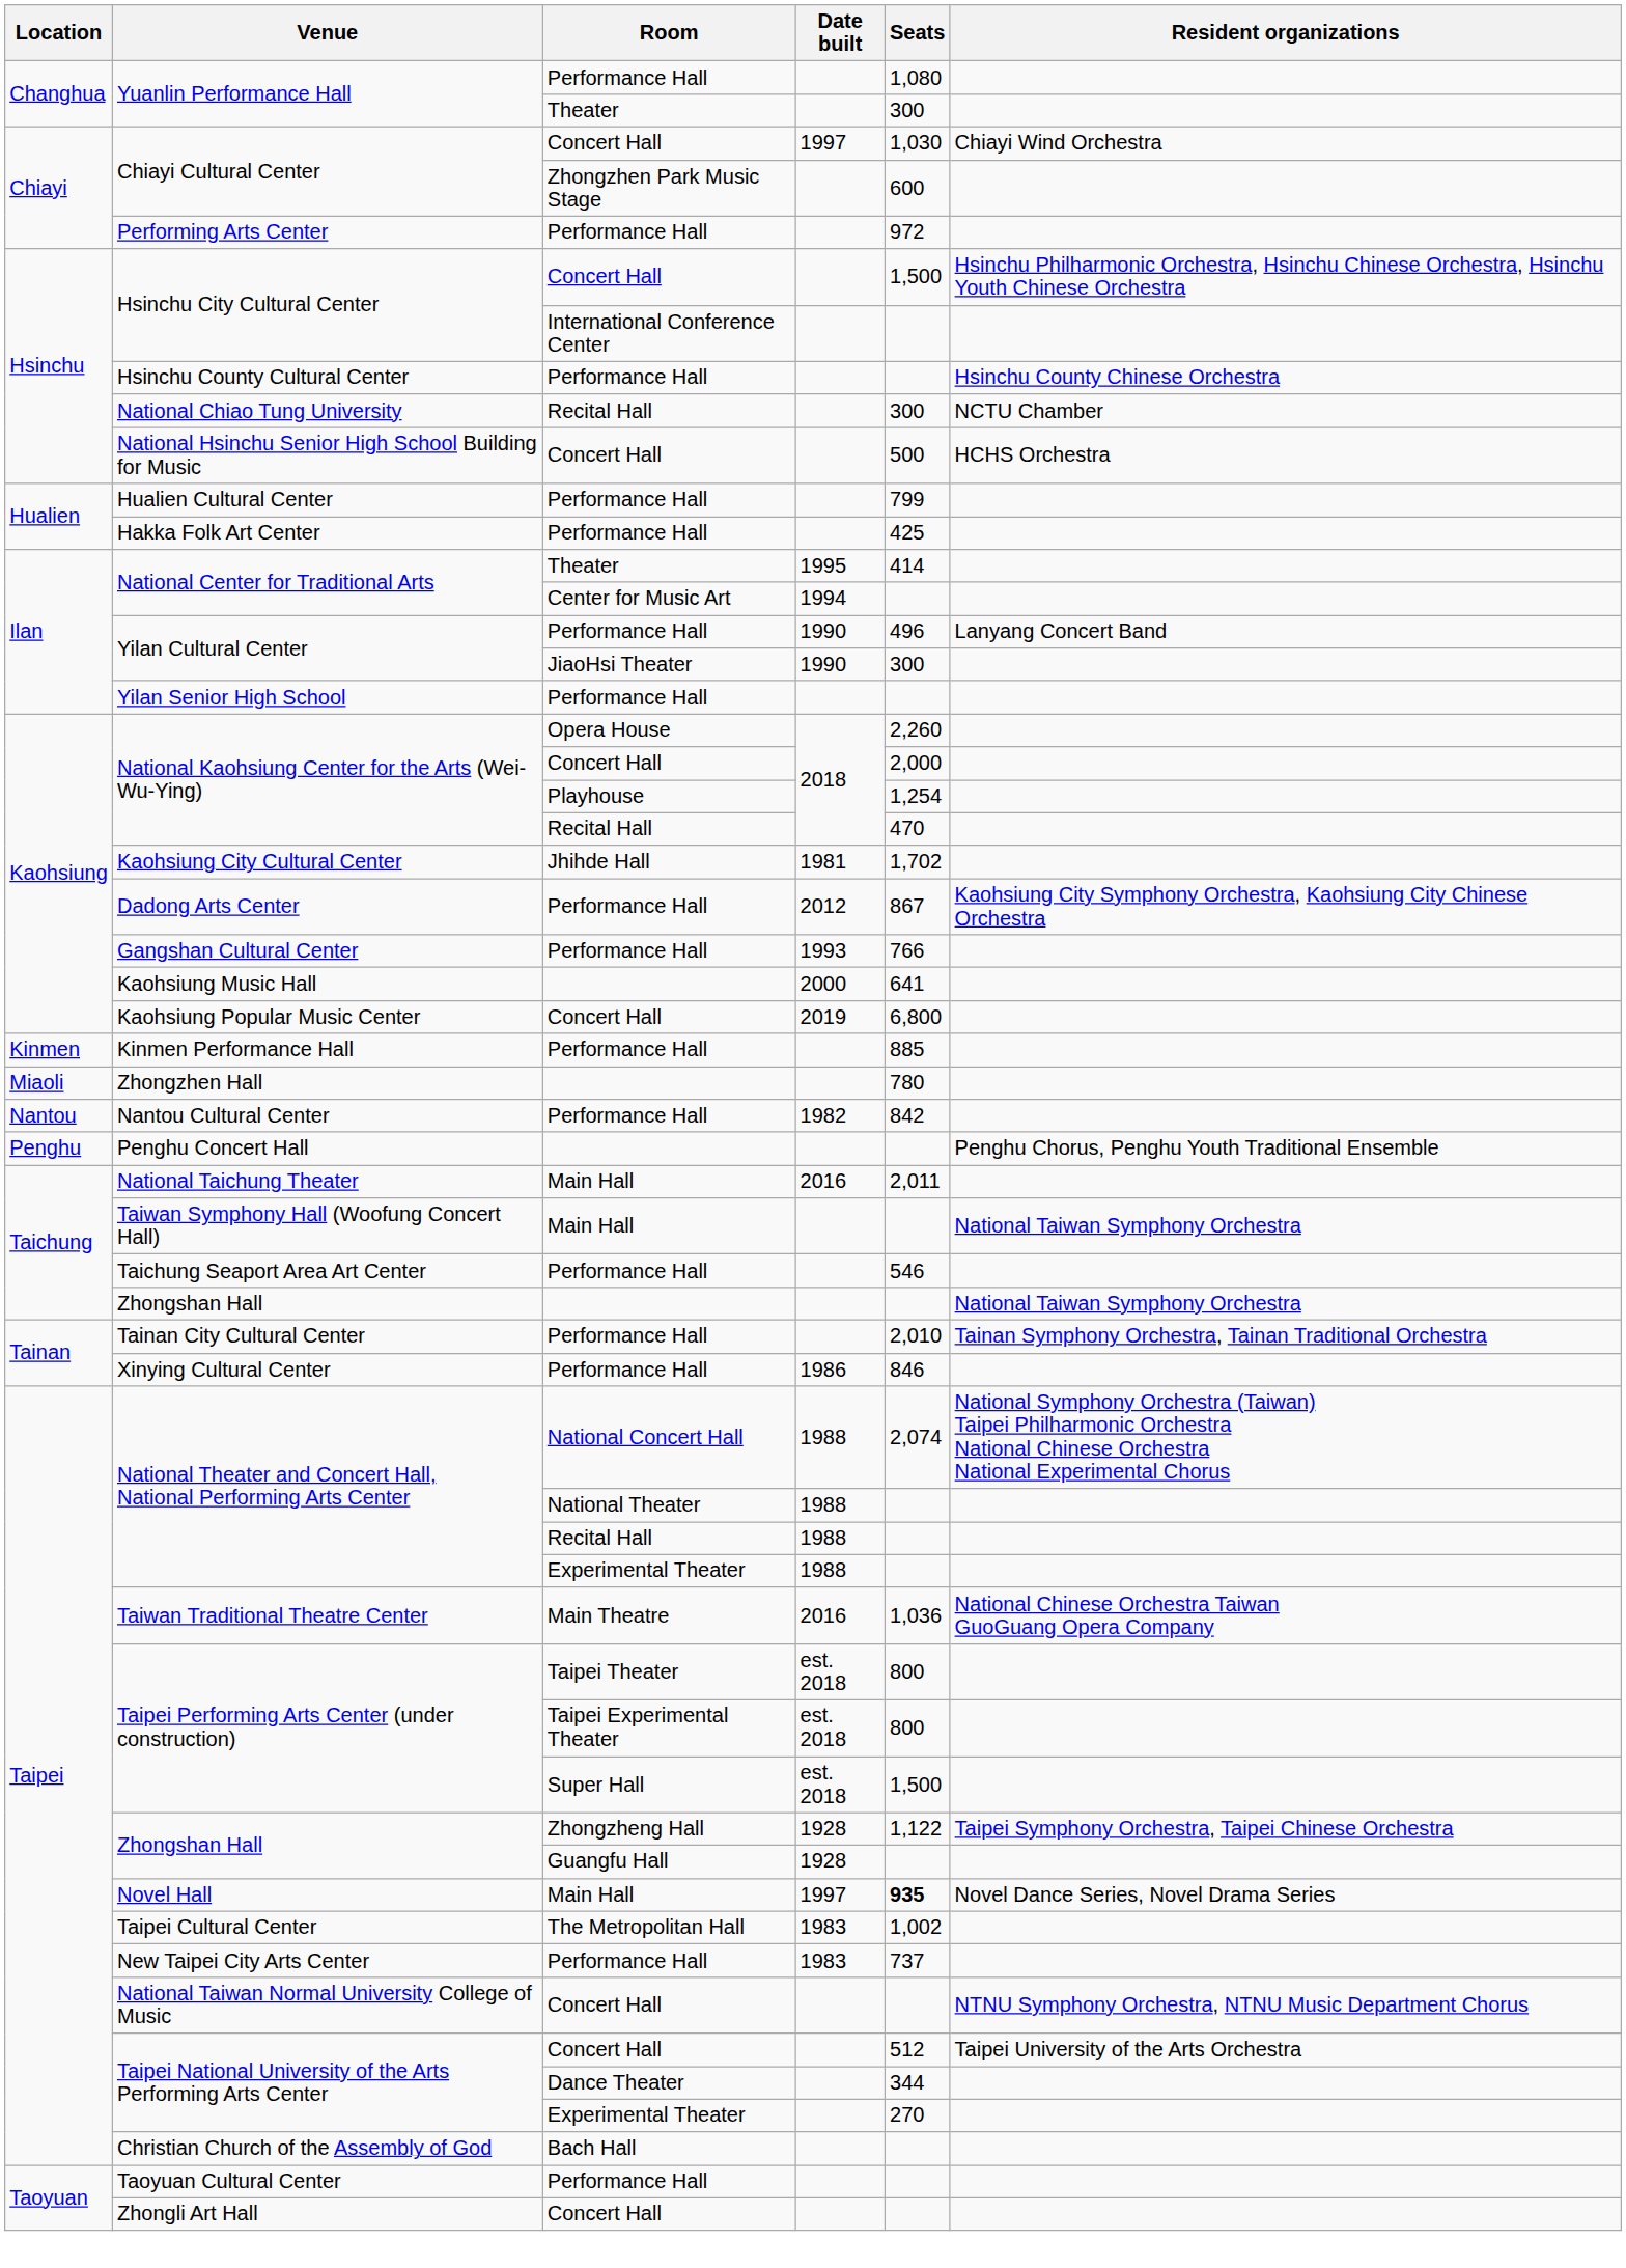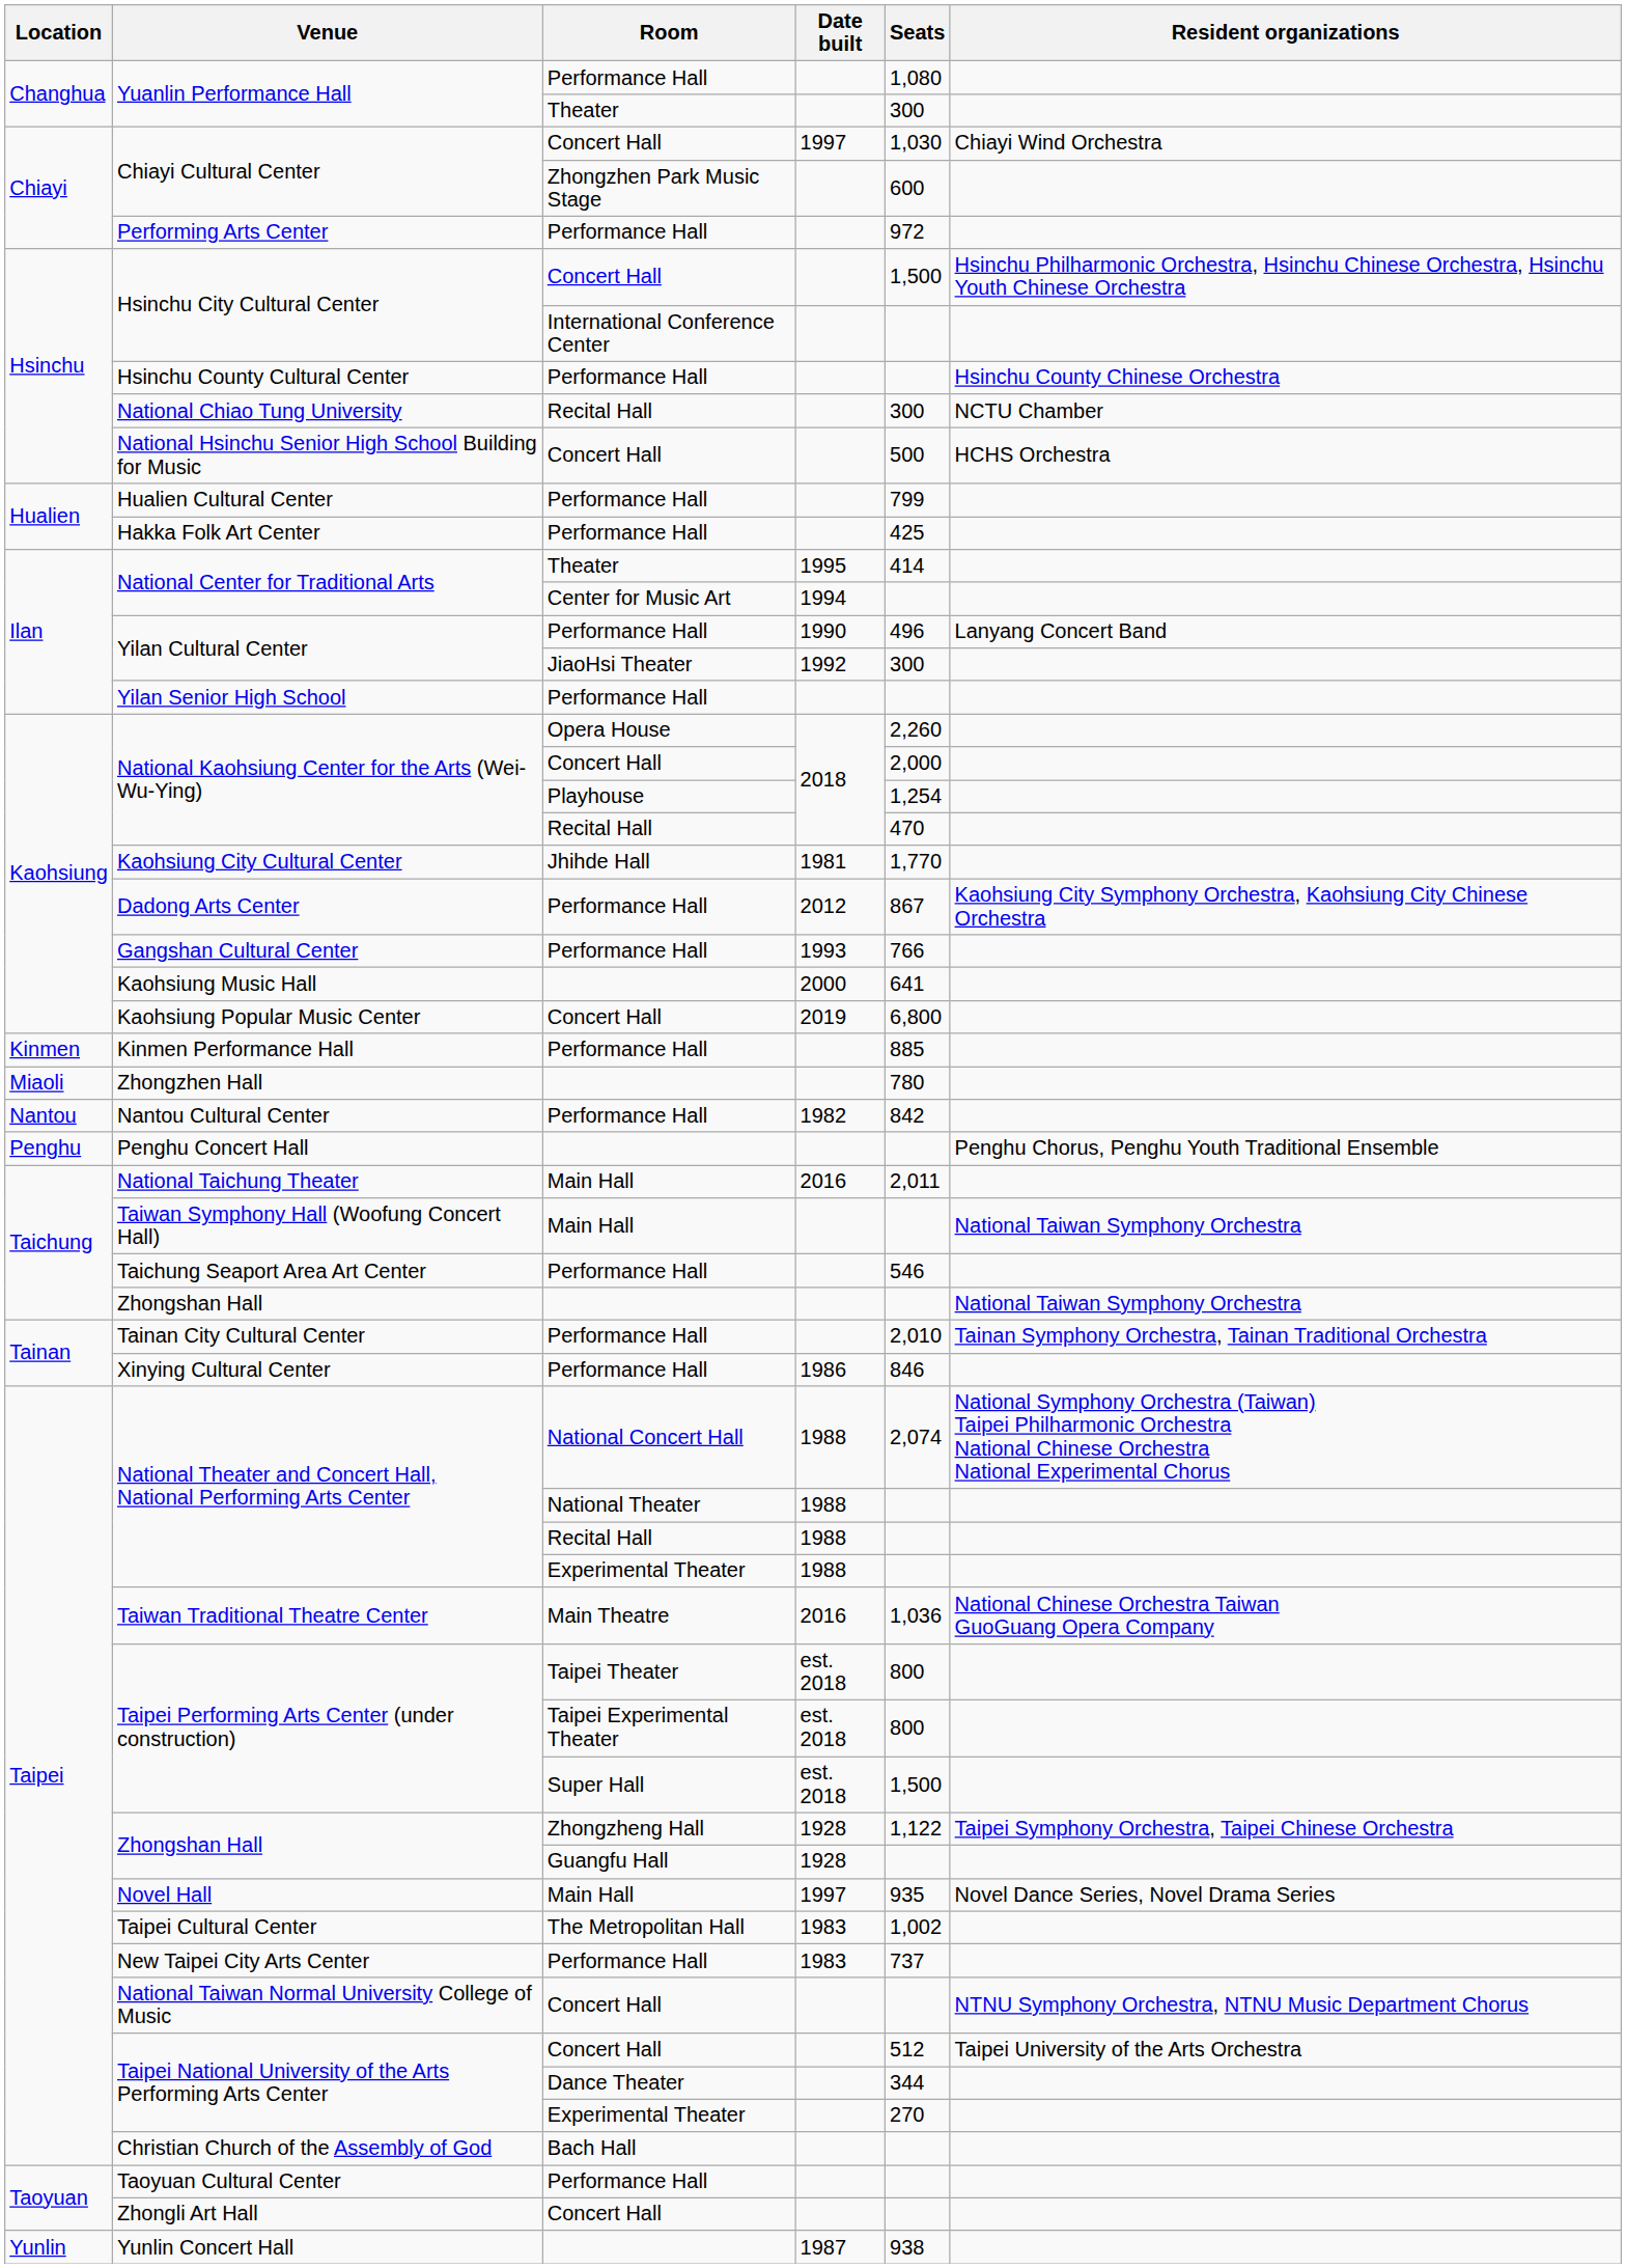Yilan Cultural Center / JiaoHsi Theater | Date built: 1990 -> 1992
Kaohsiung City Cultural Center | Seats: 1,702 -> 1,770
Novel Hall | Seats: bold -> normal
+ row: Yunlin | Yunlin Concert Hall | 1987 | 938
